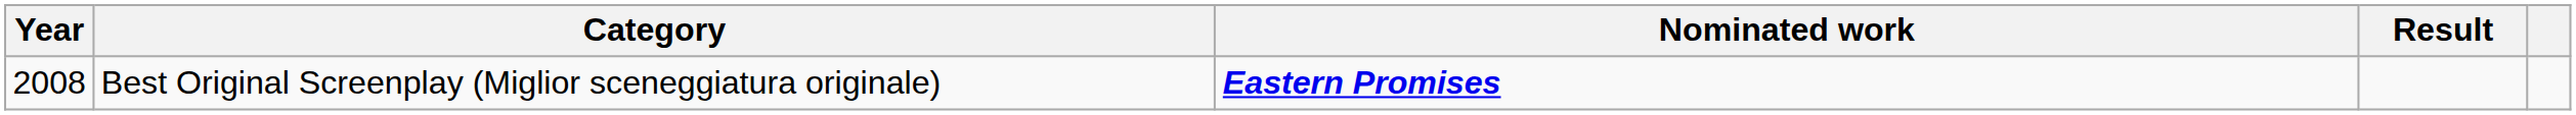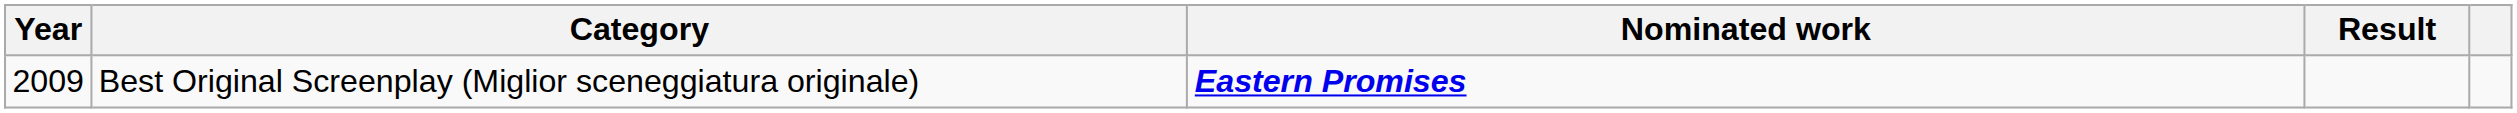Best Original Screenplay (Miglior sceneggiatura originale) | Year: 2008 -> 2009
